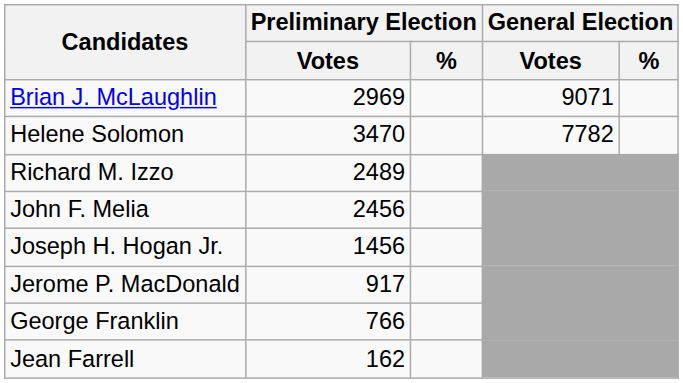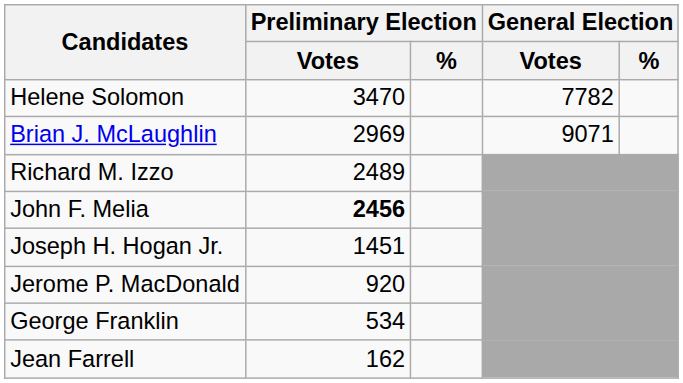rows swapped: Brian J. McLaughlin <-> Helene Solomon
John F. Melia | Preliminary Election / Votes: normal -> bold
Joseph H. Hogan Jr. | Preliminary Election / Votes: 1456 -> 1451
Jerome P. MacDonald | Preliminary Election / Votes: 917 -> 920
George Franklin | Preliminary Election / Votes: 766 -> 534
